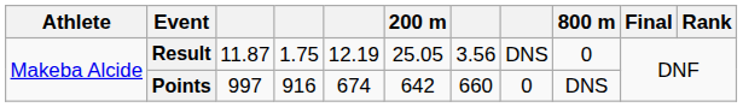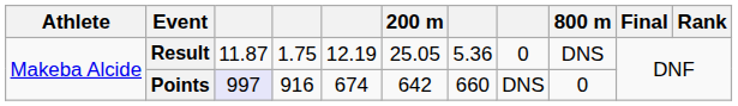Result | column 7: 3.56 -> 5.36
Result | column 8: DNS -> 0
Result | 800 m: 0 -> DNS
Points | column 3: no background -> lavender background
Points | column 8: 0 -> DNS
Points | 800 m: DNS -> 0
